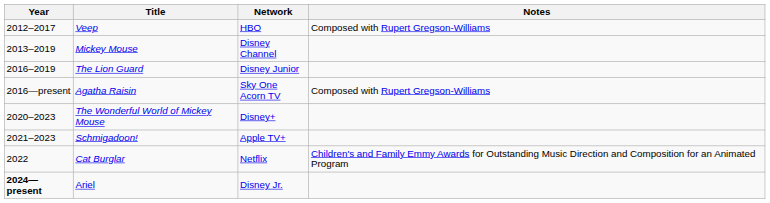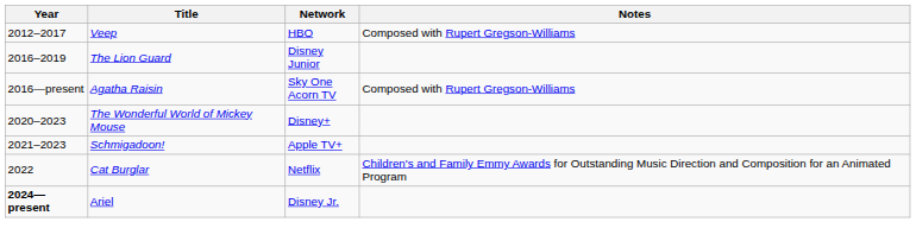- row: 2013–2019 | Mickey Mouse | Disney Channel
